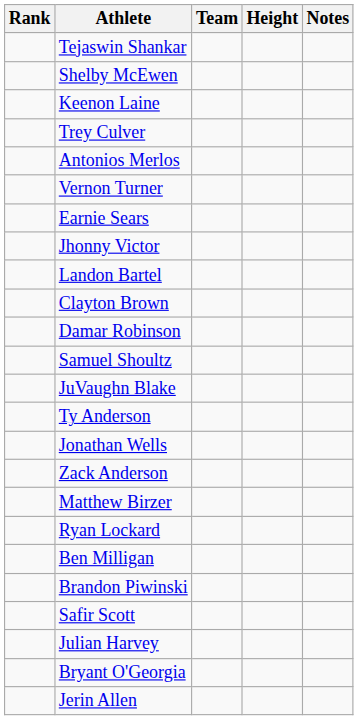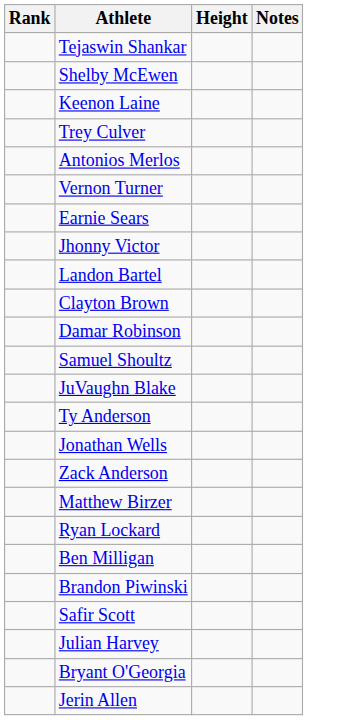- column: Team
